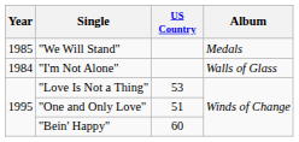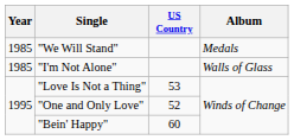"I'm Not Alone" | Year: 1984 -> 1985
"One and Only Love" | US Country: 51 -> 52
